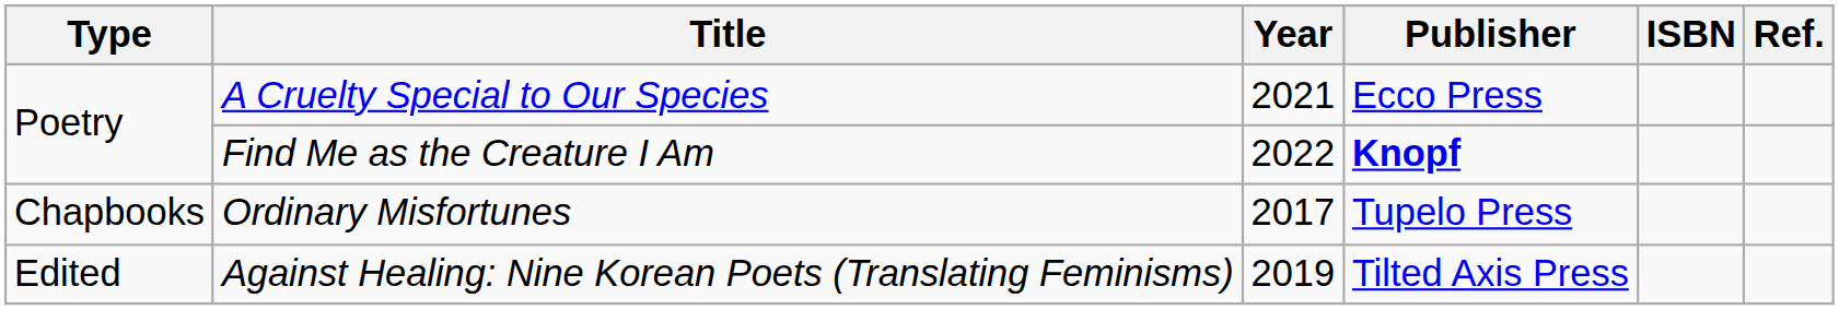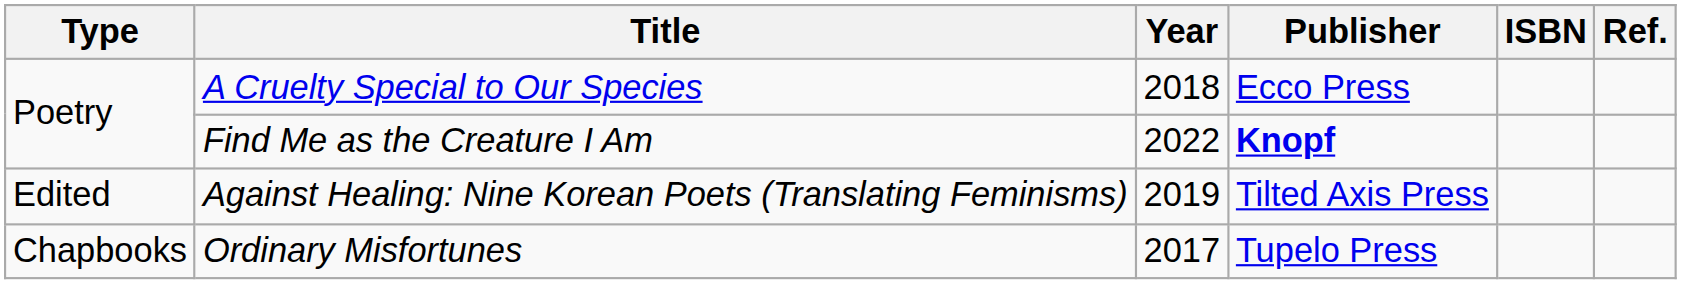A Cruelty Special to Our Species | Year: 2021 -> 2018
rows swapped: Ordinary Misfortunes <-> Against Healing: Nine Korean Poets (Translating Feminisms)
